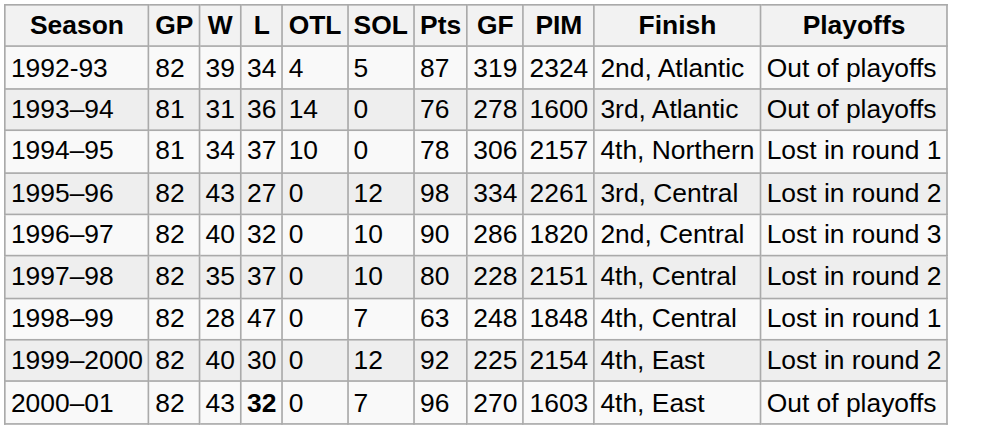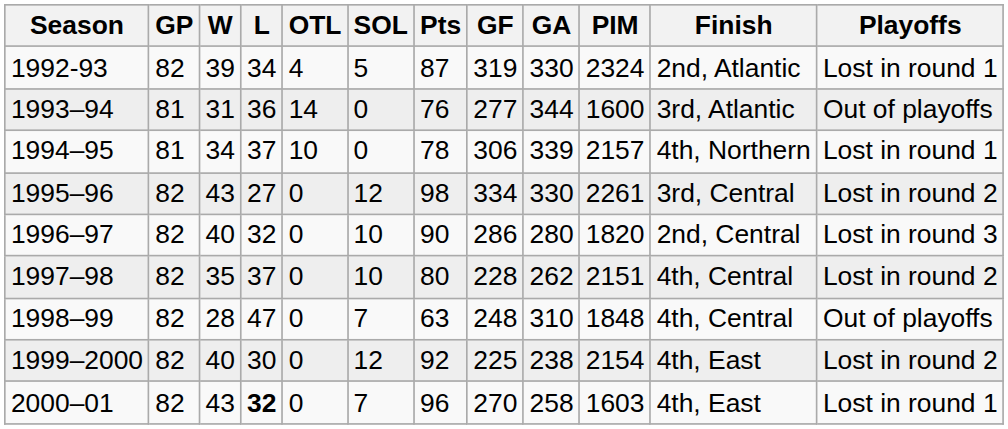+ column: GA | 330 | 344 | 339 | 330 | 280 | 262 | 310 | 238 | 258
1992-93 | Playoffs: Out of playoffs -> Lost in round 1
1993–94 | GF: 278 -> 277
1998–99 | Playoffs: Lost in round 1 -> Out of playoffs
2000–01 | Playoffs: Out of playoffs -> Lost in round 1
